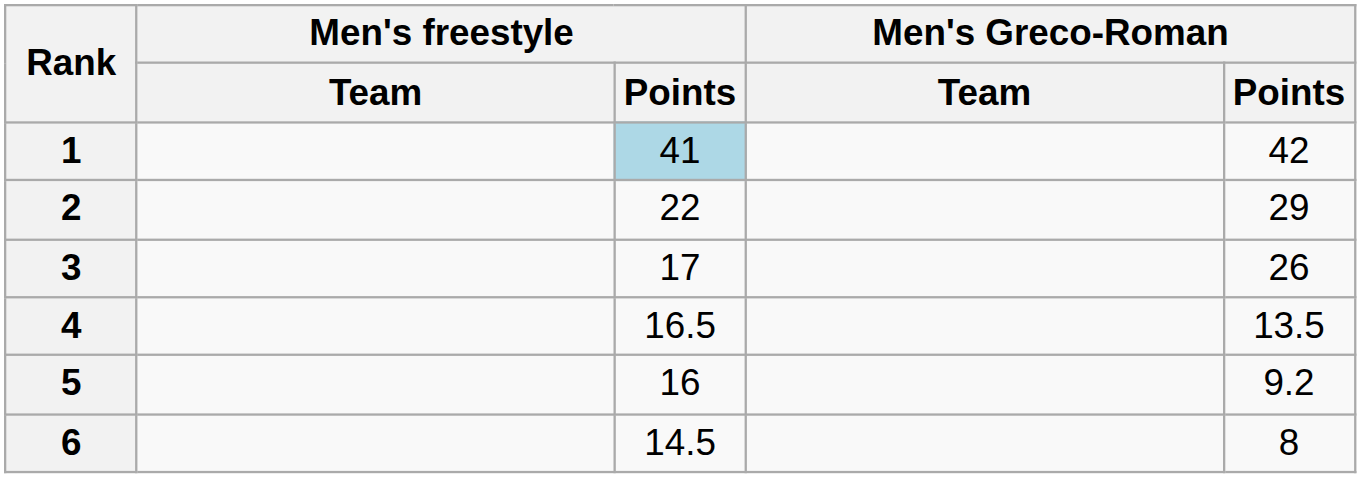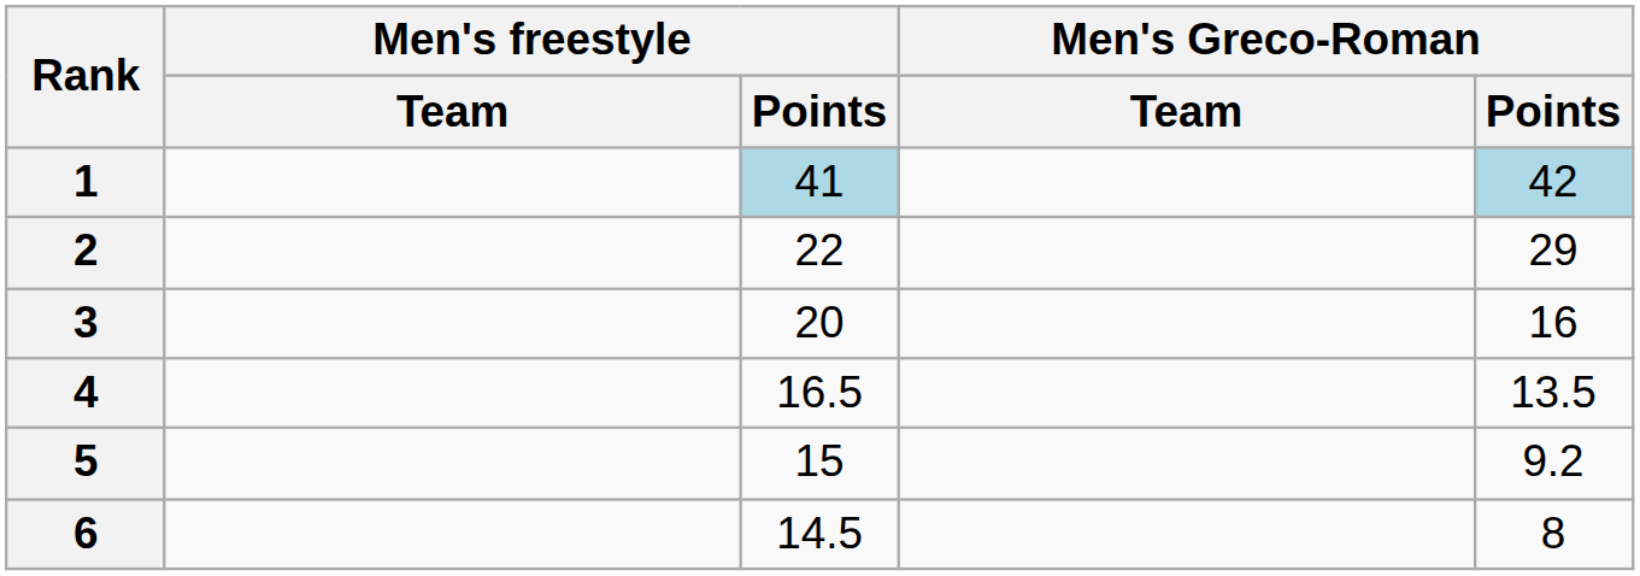1 | Men's Greco-Roman / Points: no background -> lightblue background
3 | Men's freestyle / Points: 17 -> 20
3 | Men's Greco-Roman / Points: 26 -> 16
5 | Men's freestyle / Points: 16 -> 15
